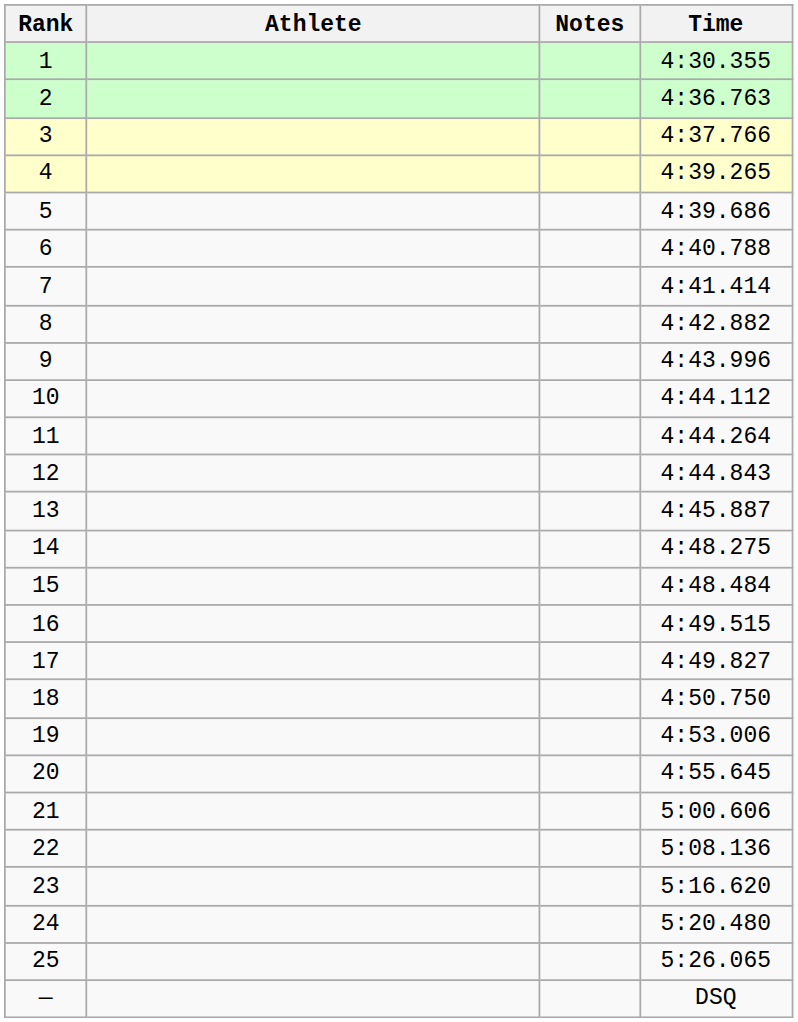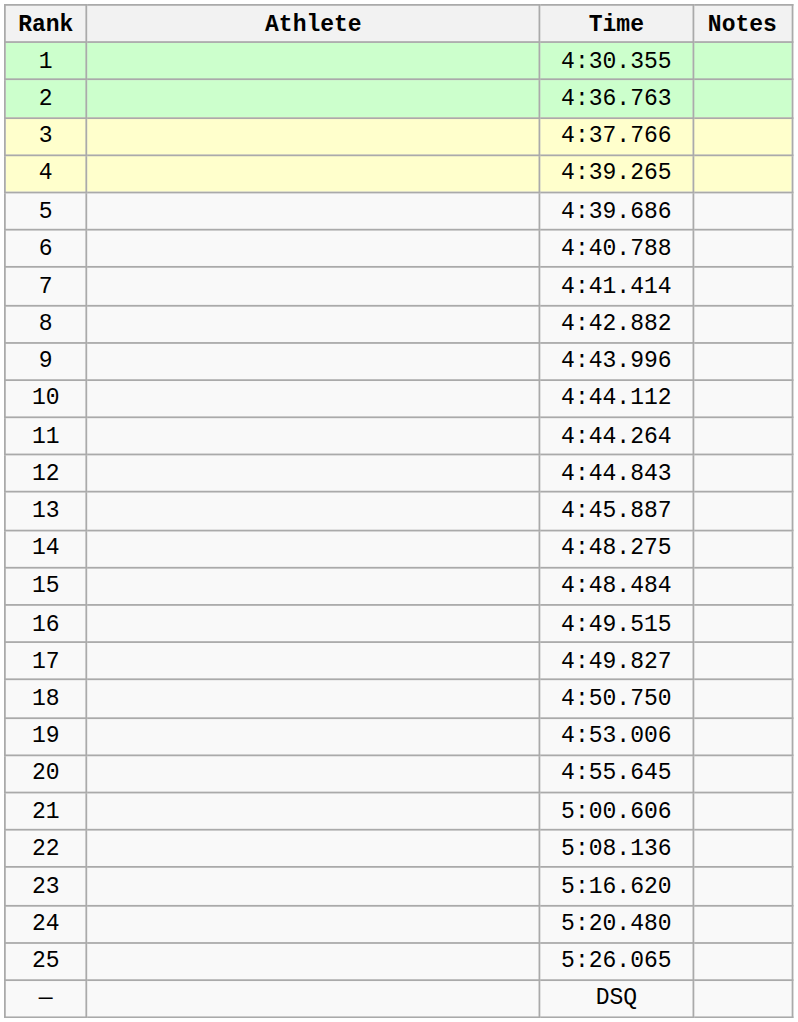columns swapped: Time <-> Notes
